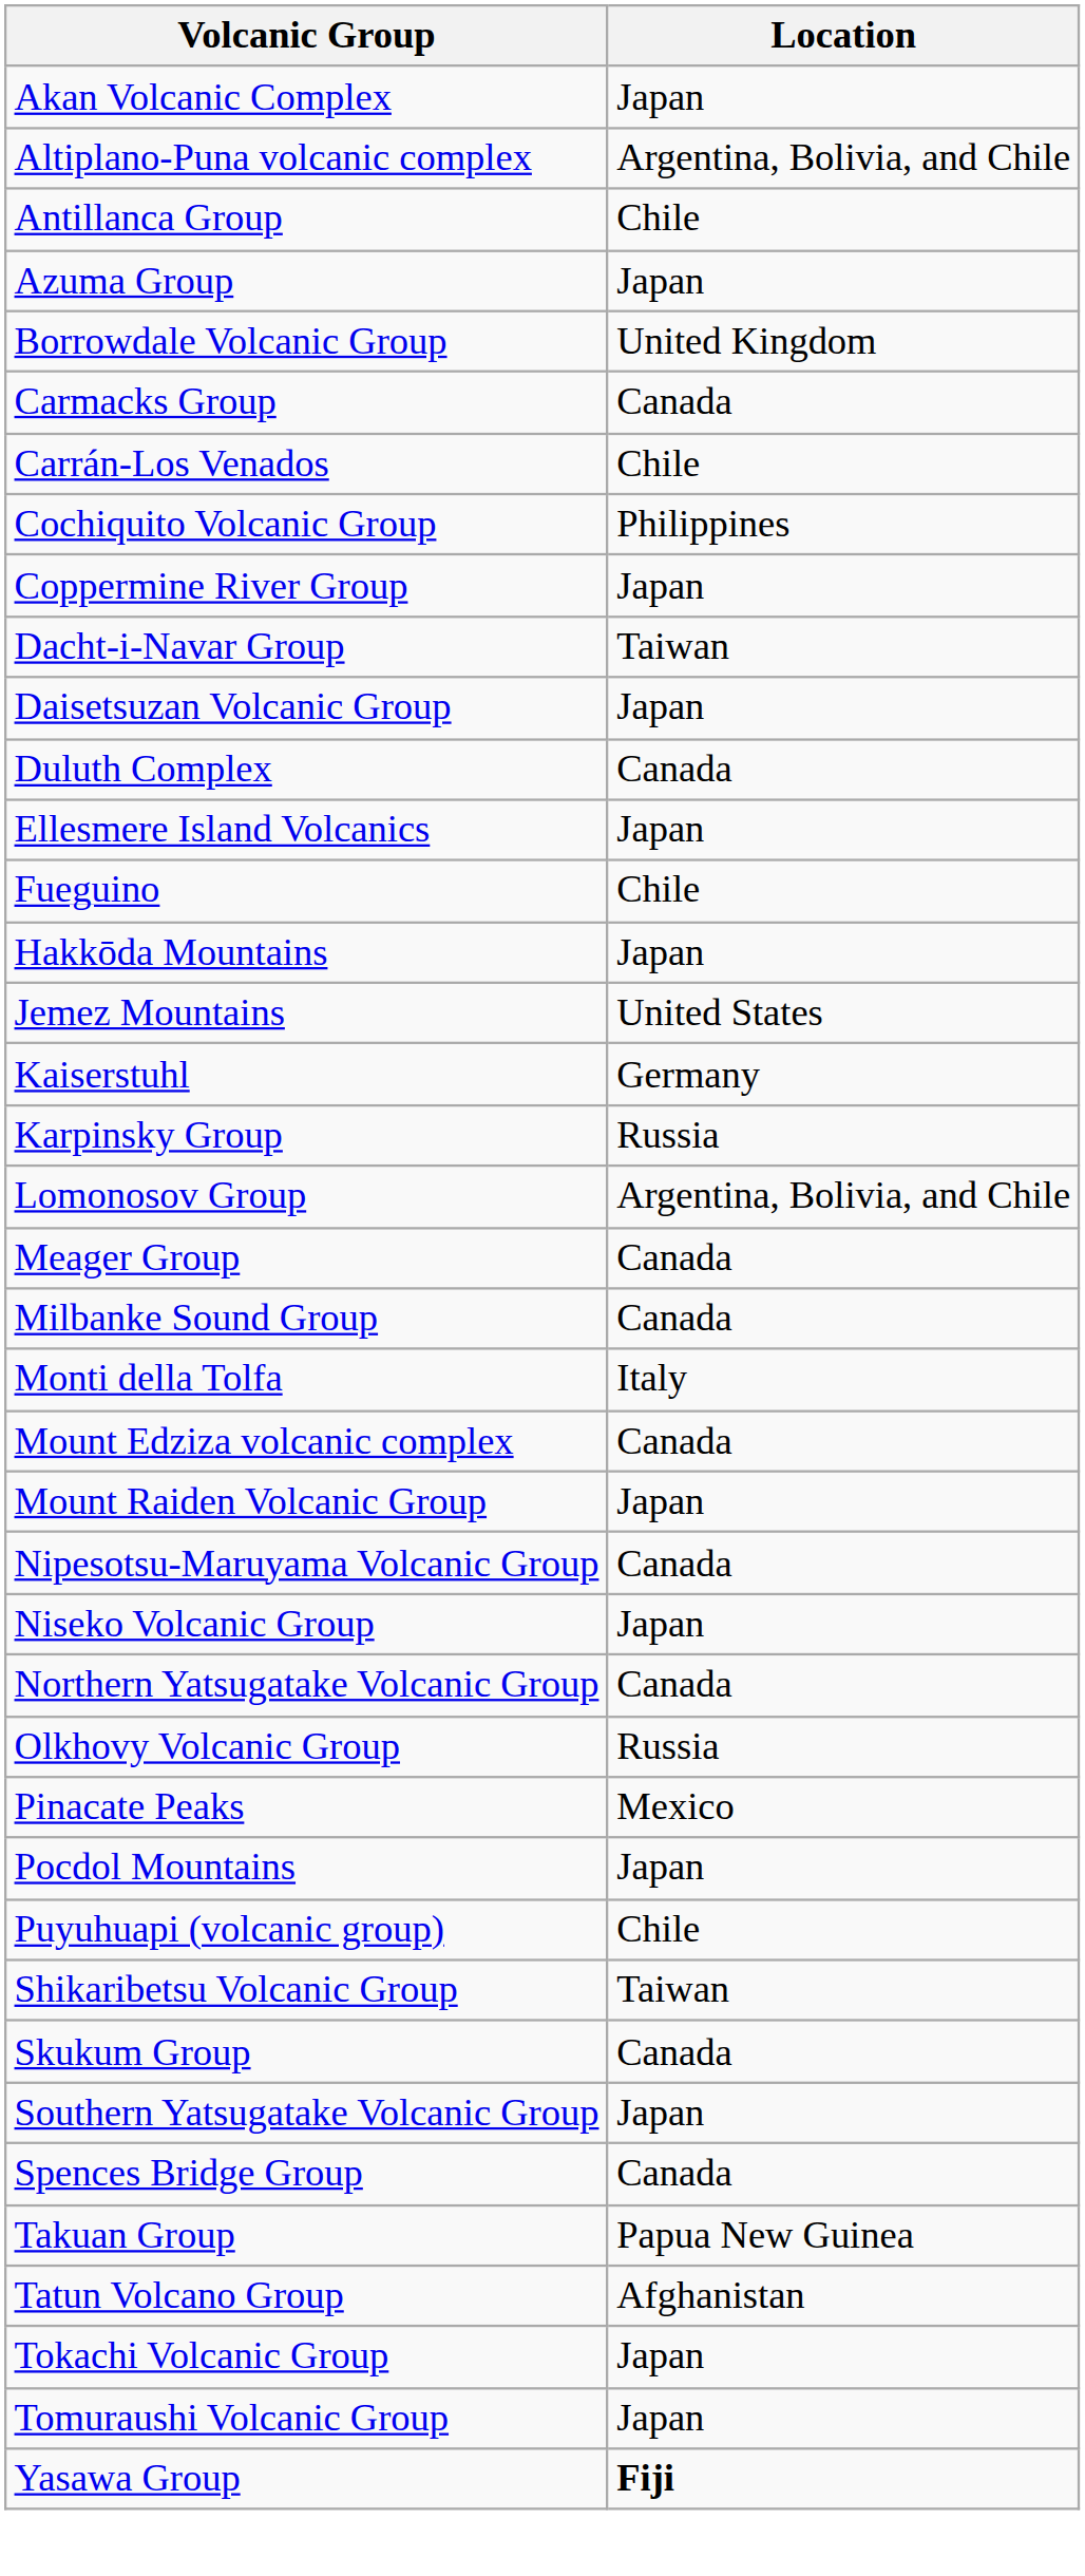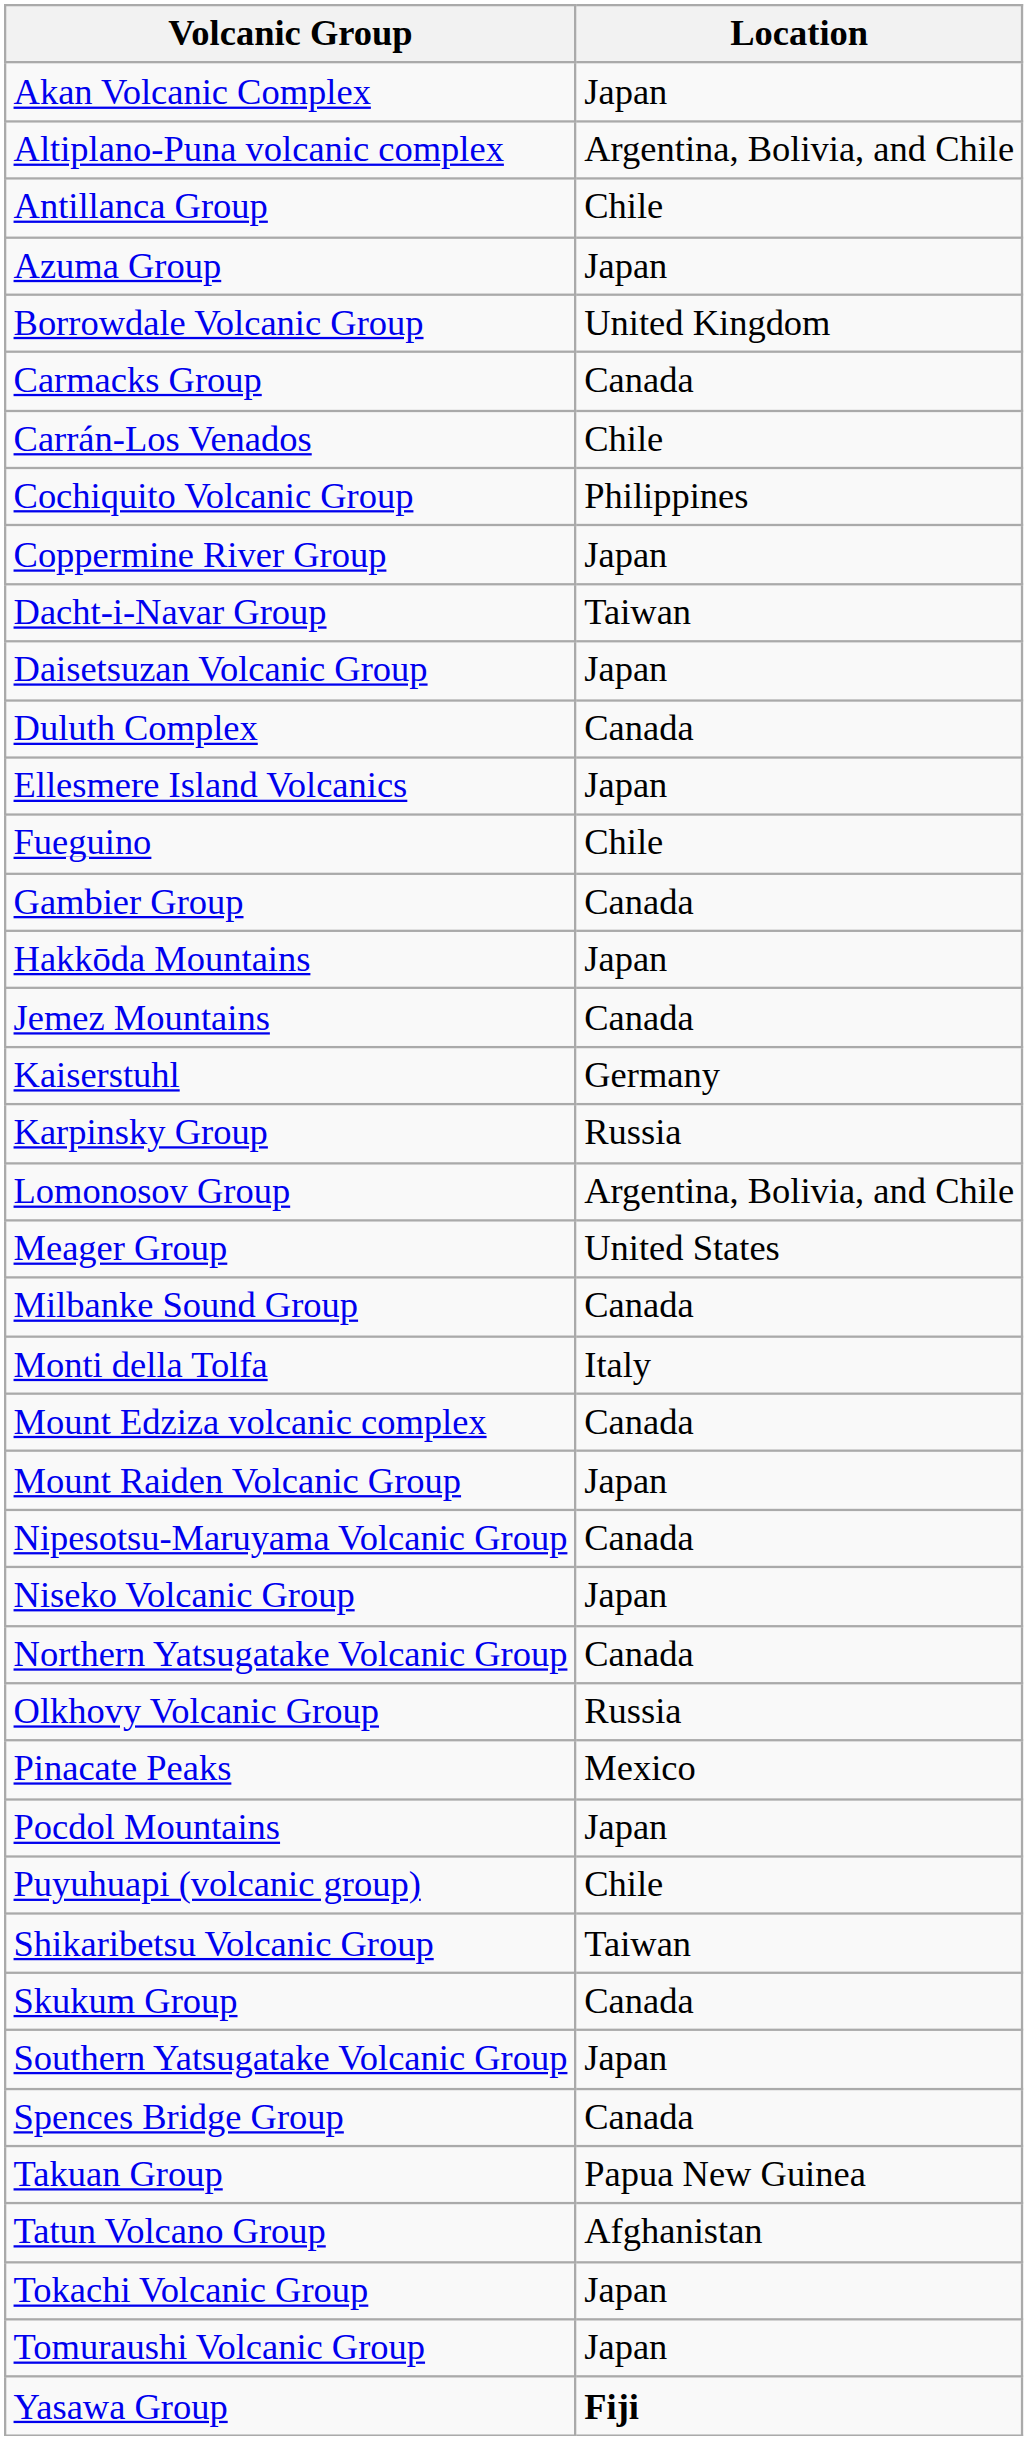+ row: Gambier Group | Canada
Jemez Mountains | Location: United States -> Canada
Meager Group | Location: Canada -> United States
